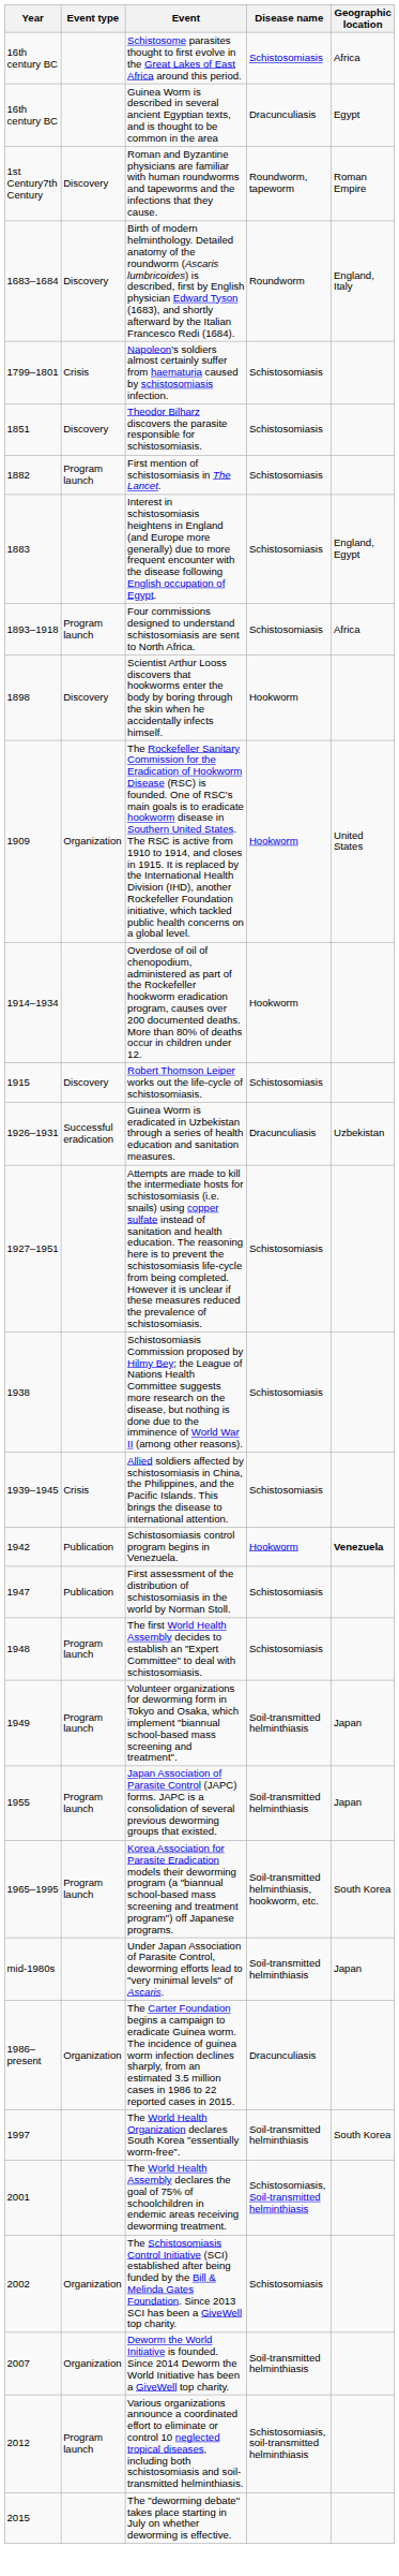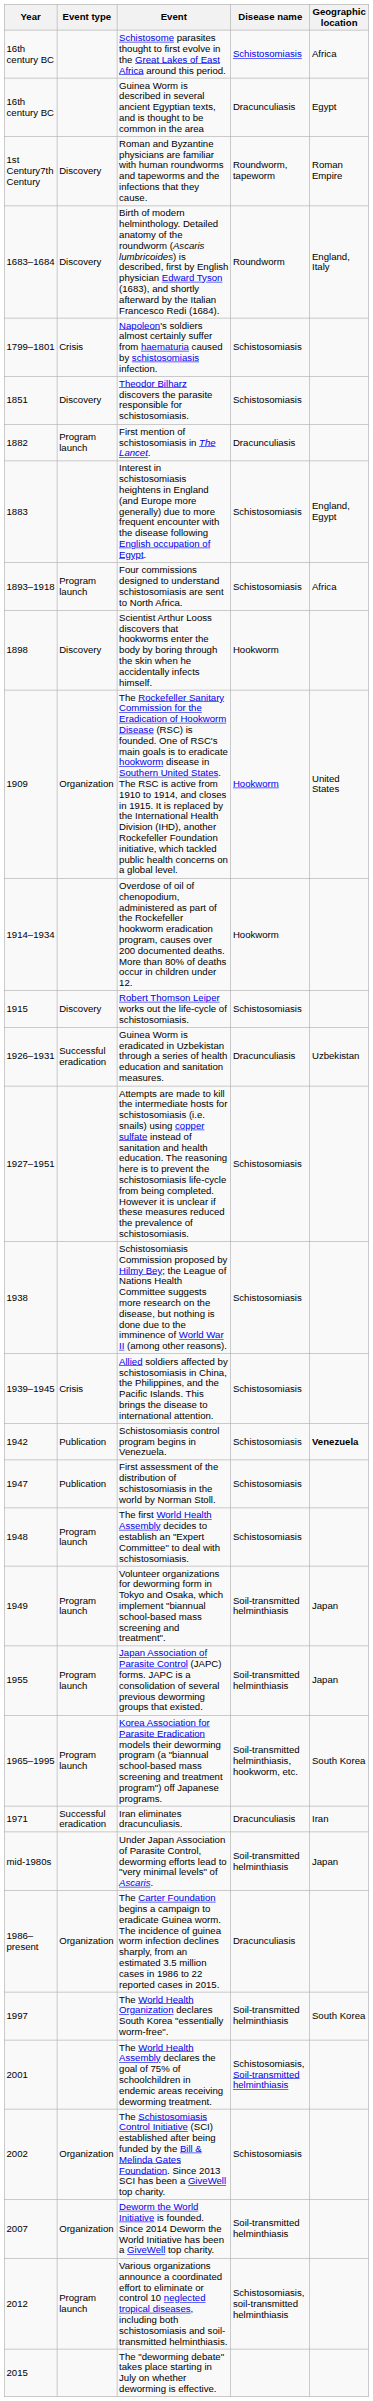First mention of schistosomiasis in The Lancet. | Disease name: Schistosomiasis -> Dracunculiasis
Schistosomiasis control program begins in Venezuela. | Disease name: Hookworm -> Schistosomiasis
+ row: 1971 | Successful eradication | Iran eliminates dracunculiasis. | Dracunculiasis | Iran
